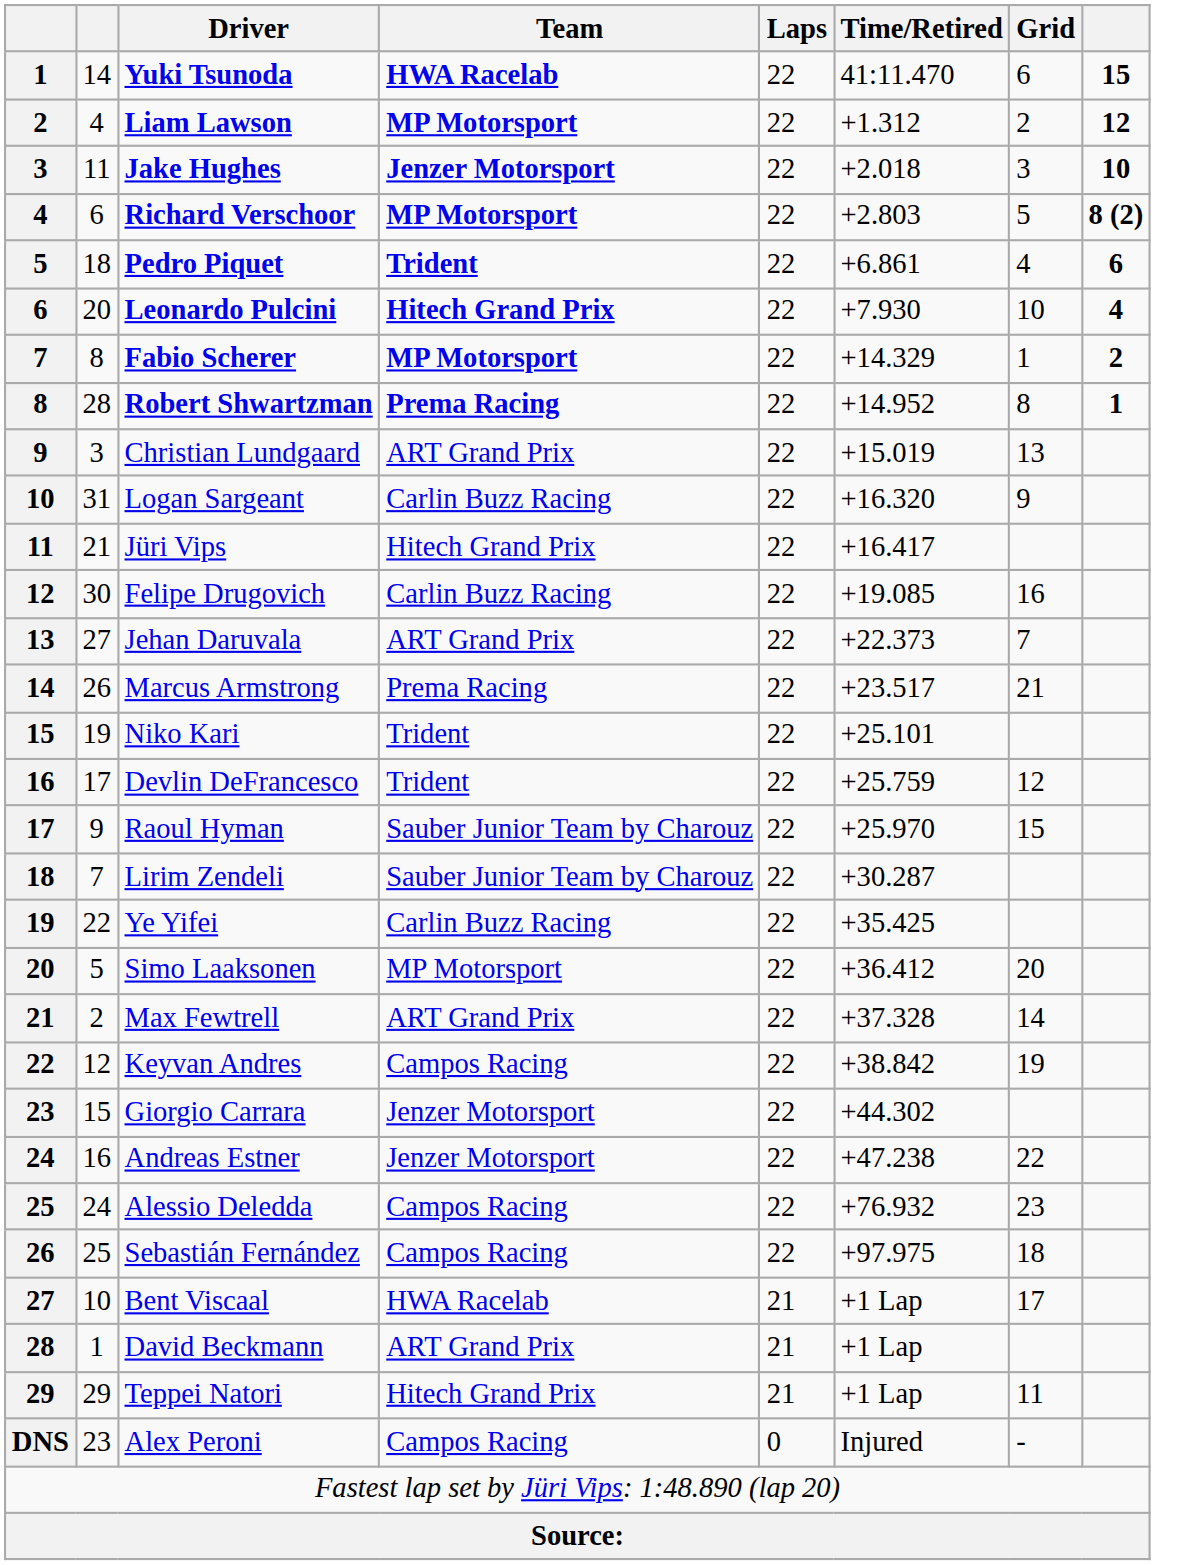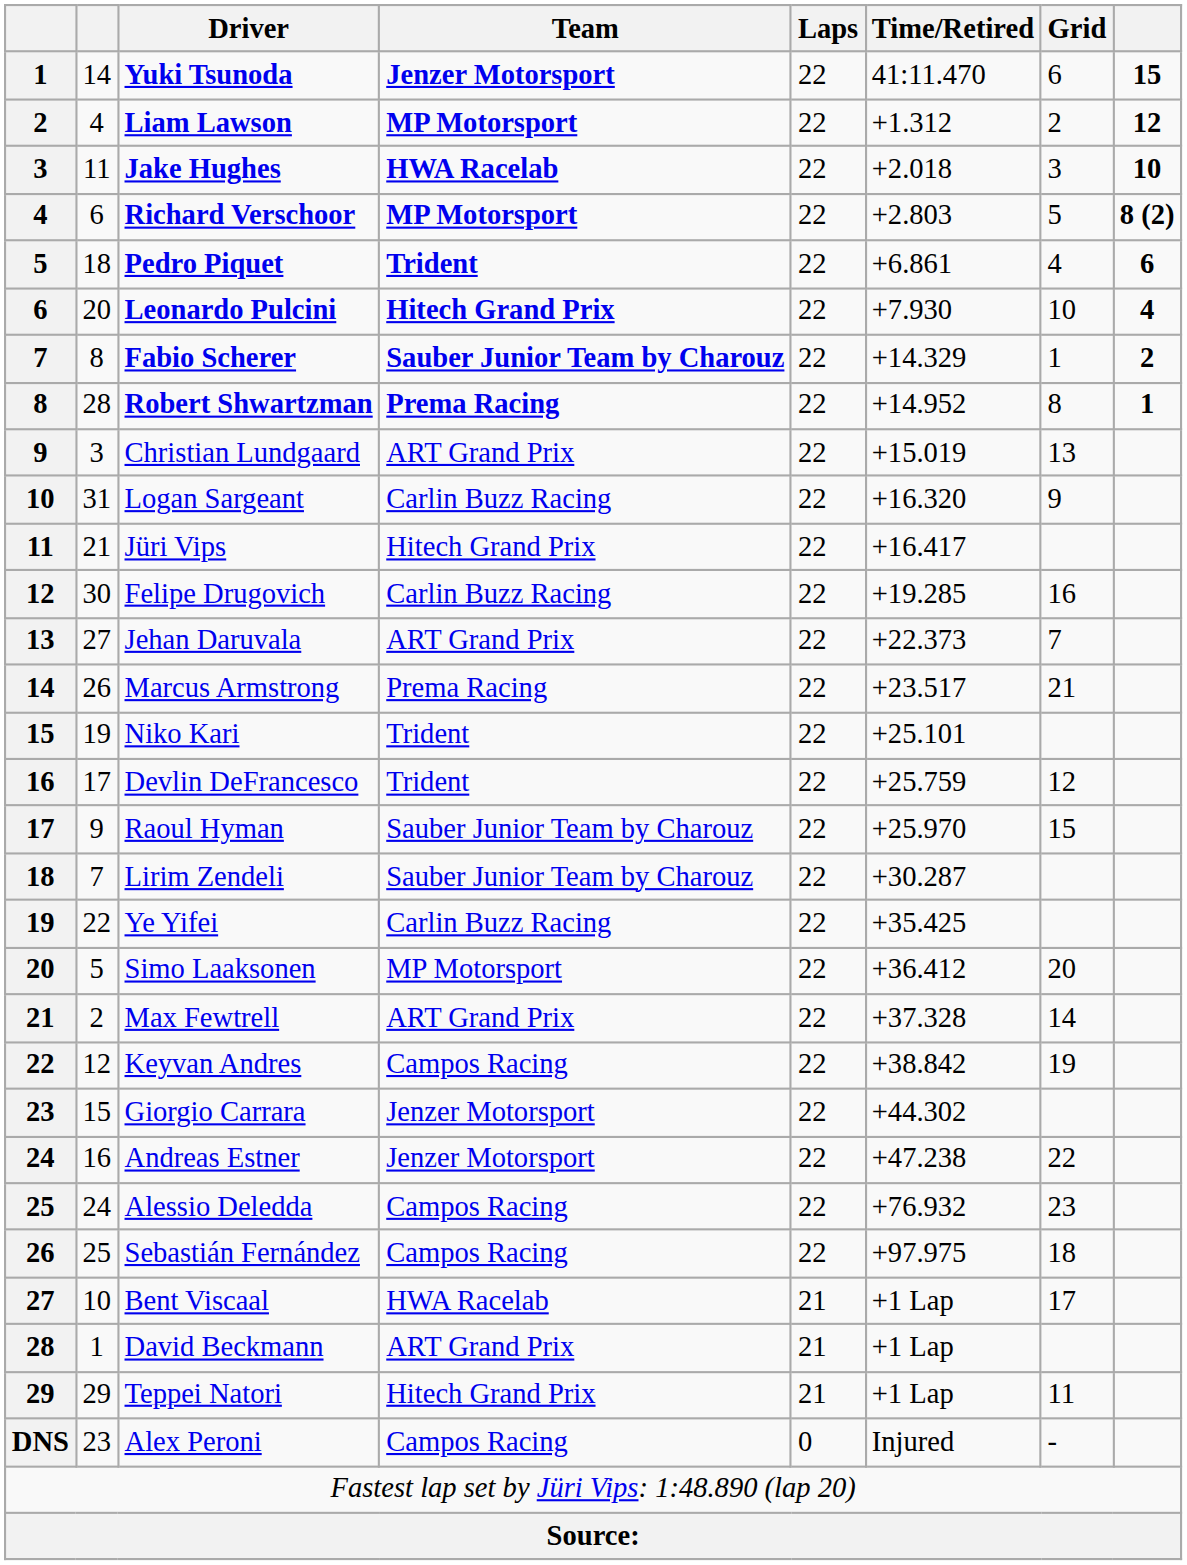Yuki Tsunoda | Team: HWA Racelab -> Jenzer Motorsport
Jake Hughes | Team: Jenzer Motorsport -> HWA Racelab
Fabio Scherer | Team: MP Motorsport -> Sauber Junior Team by Charouz
Felipe Drugovich | Time/Retired: +19.085 -> +19.285
